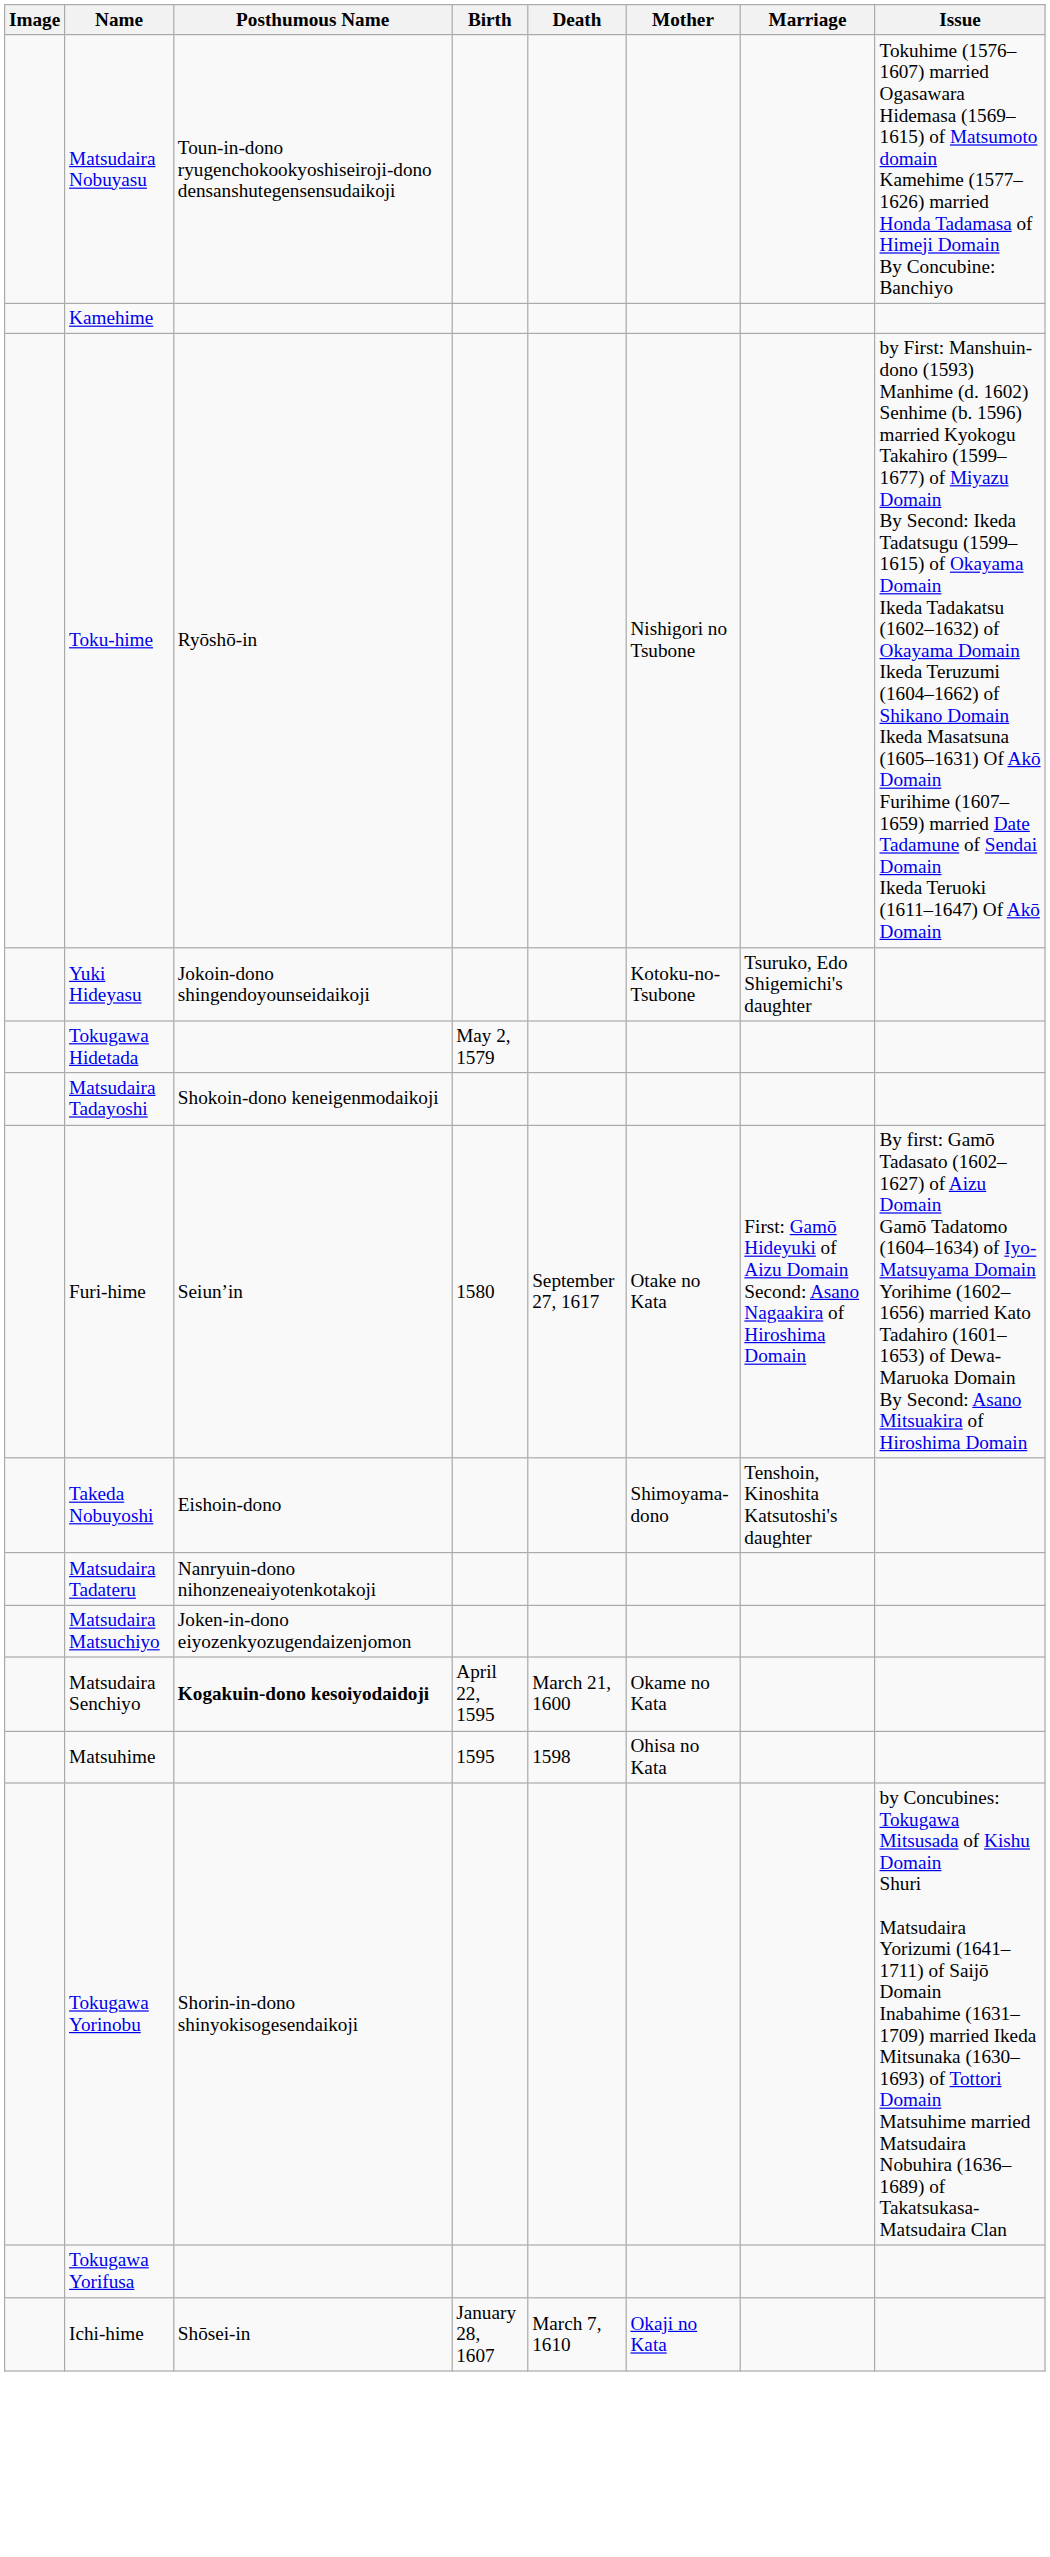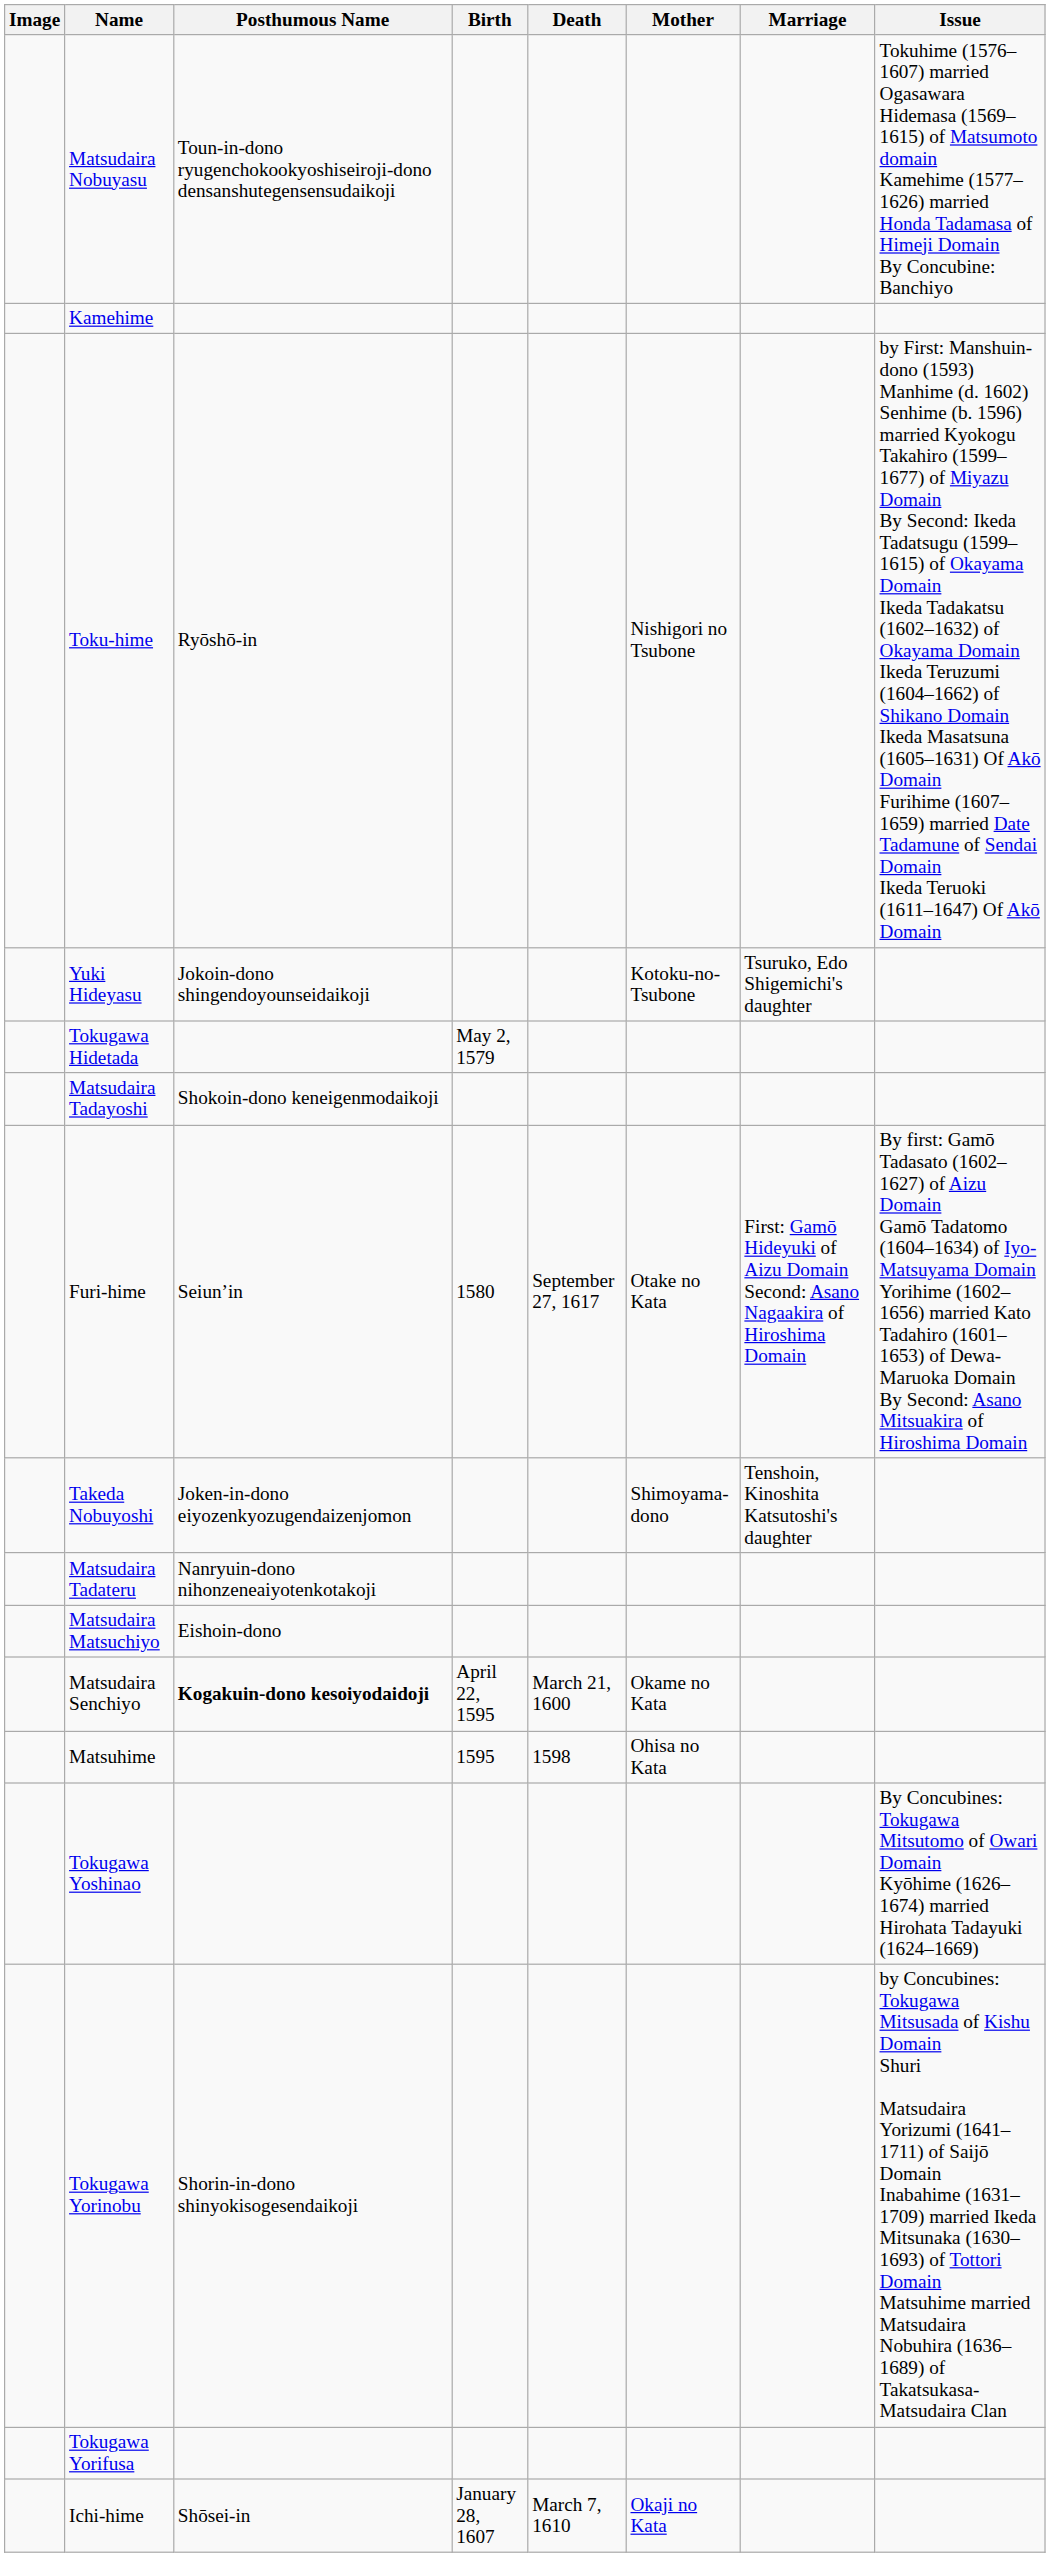Takeda Nobuyoshi | Posthumous Name: Eishoin-dono -> Joken-in-dono eiyozenkyozugendaizenjomon
Matsudaira Matsuchiyo | Posthumous Name: Joken-in-dono eiyozenkyozugendaizenjomon -> Eishoin-dono
+ row: Tokugawa Yoshinao | By Concubines: Tokugawa Mitsutomo of Owari Domain Kyōhime (1626–1674) married Hirohata Tadayuki (1624–1669)
